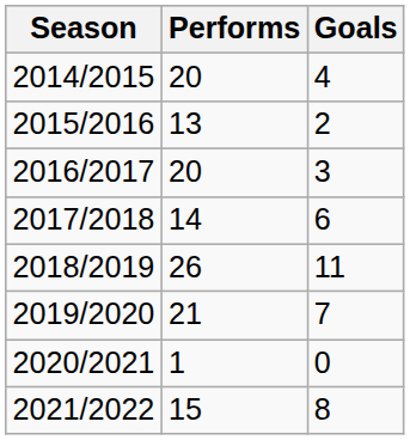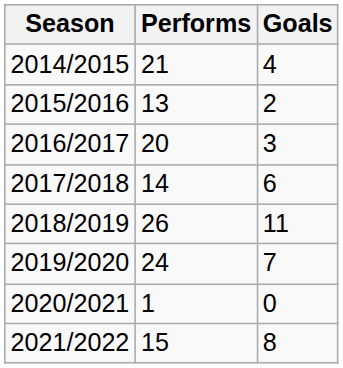2014/2015 | Performs: 20 -> 21
2019/2020 | Performs: 21 -> 24
